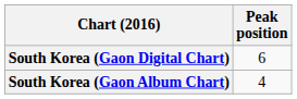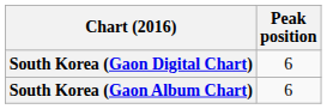South Korea (Gaon Album Chart) | Peak position: 4 -> 6
